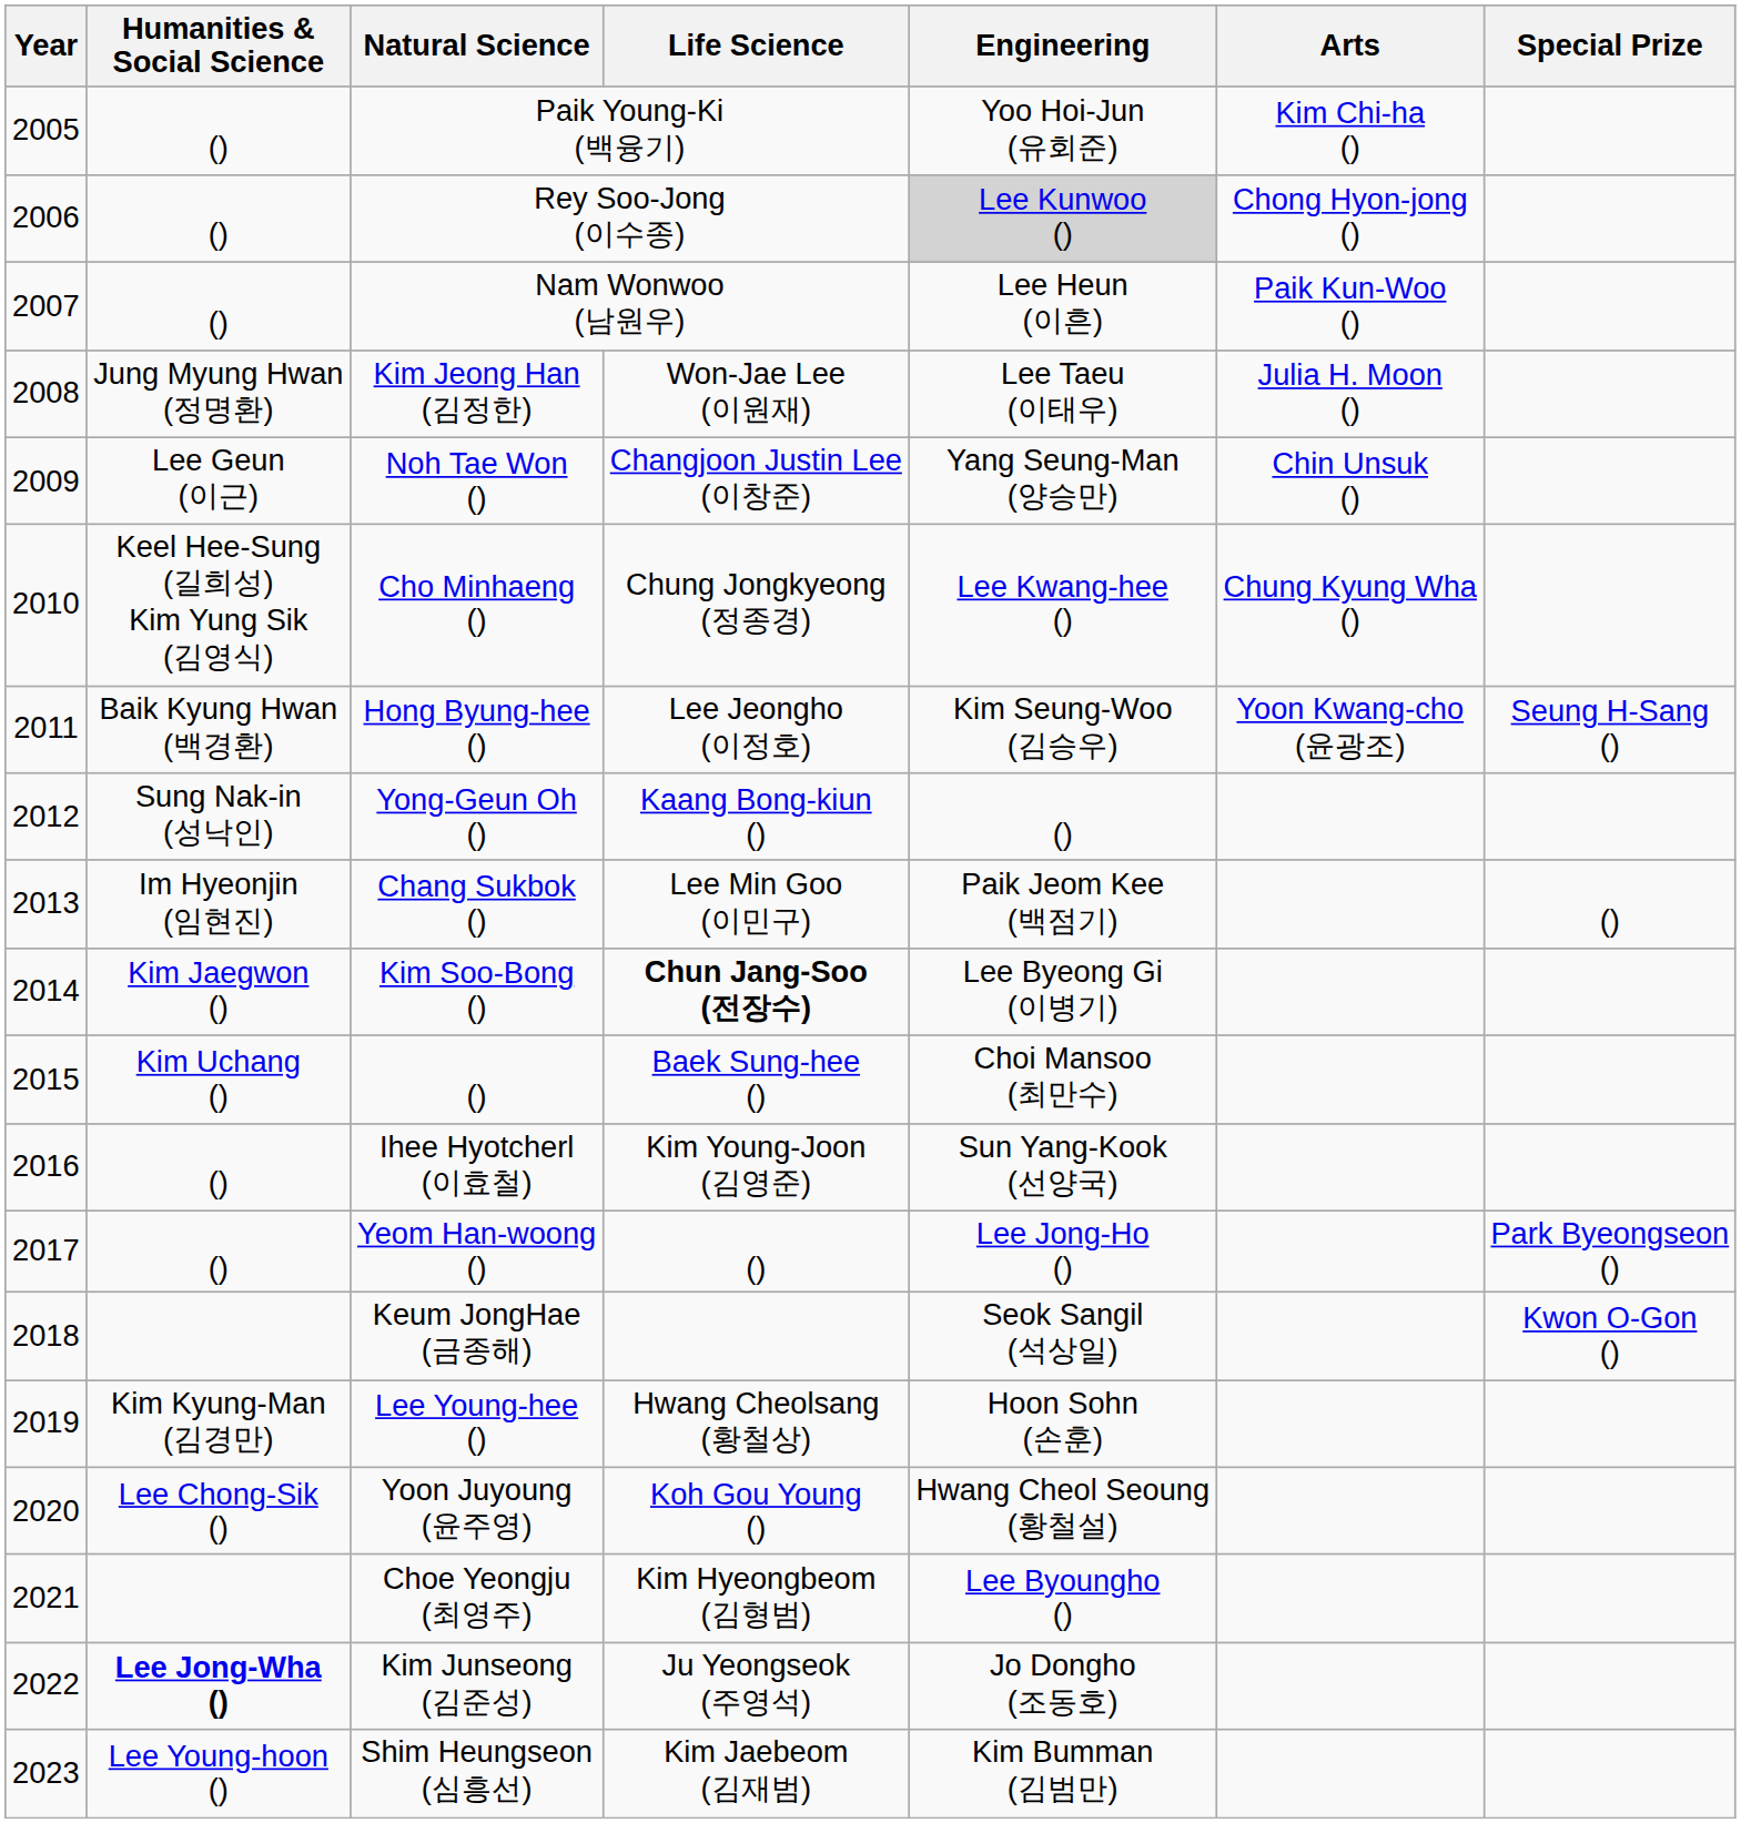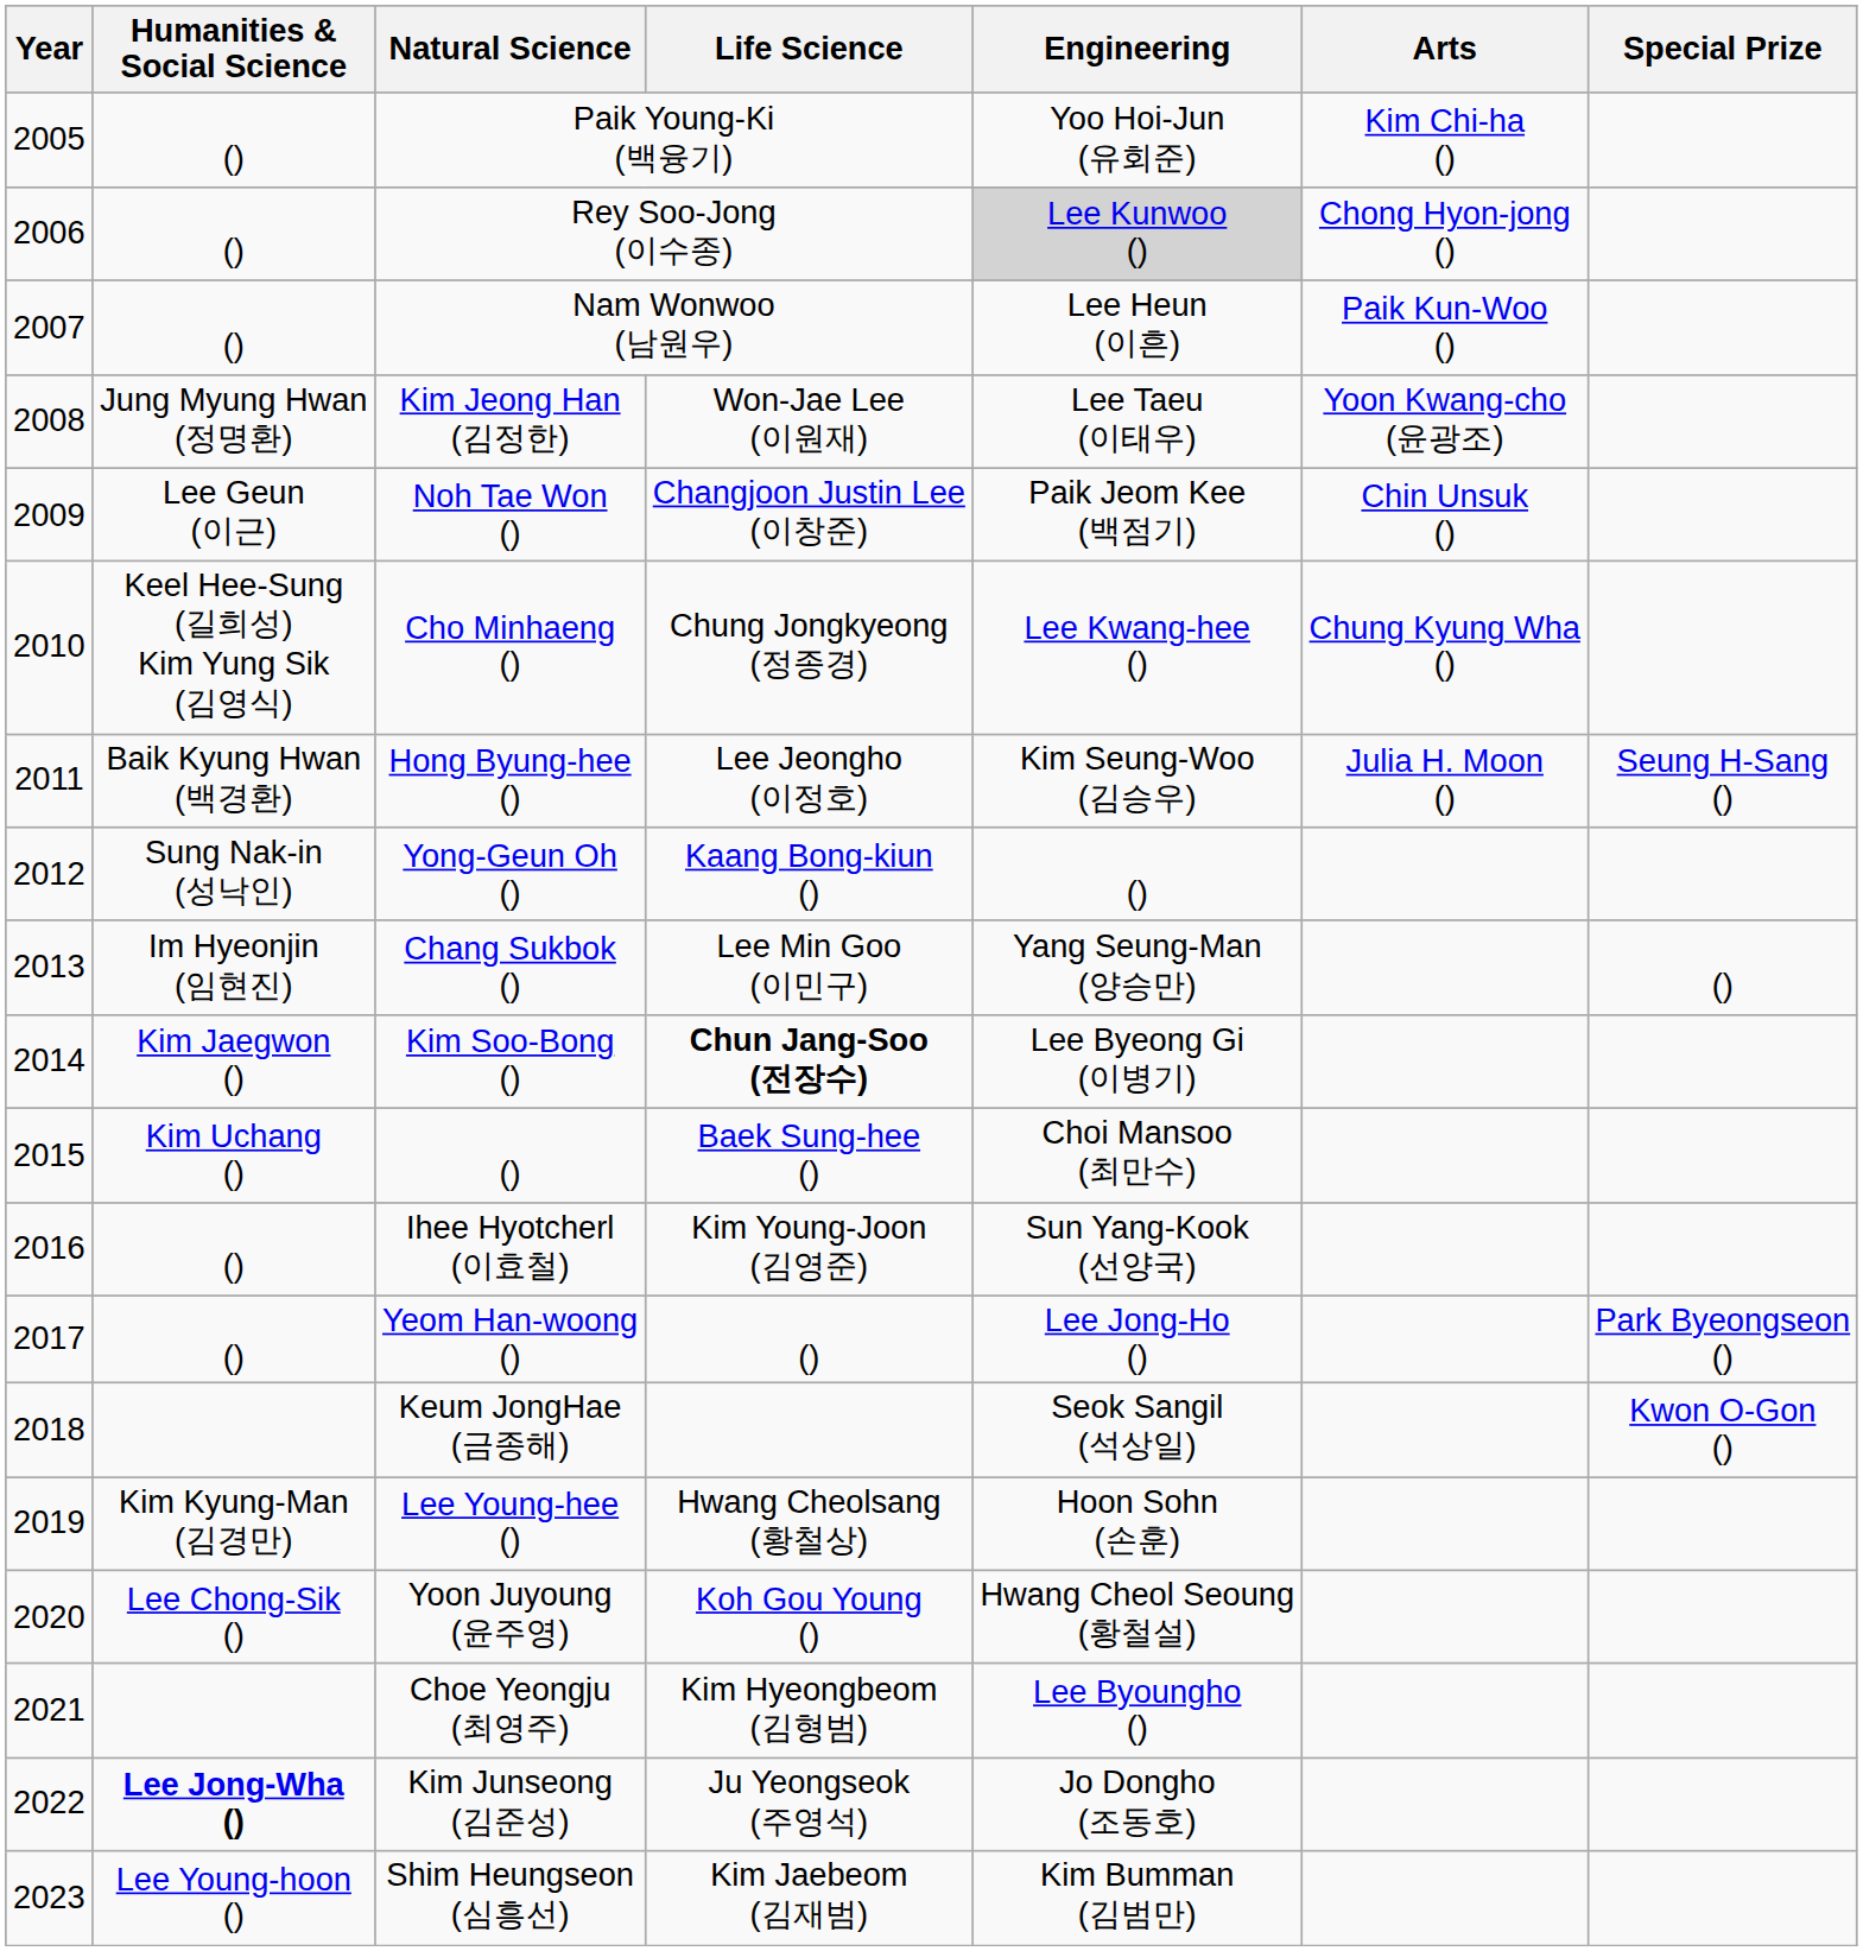Kim Jeong Han (김정한) | Arts: Julia H. Moon () -> Yoon Kwang-cho (윤광조)
Noh Tae Won () | Engineering: Yang Seung-Man (양승만) -> Paik Jeom Kee (백점기)
Hong Byung-hee () | Arts: Yoon Kwang-cho (윤광조) -> Julia H. Moon ()
Chang Sukbok () | Engineering: Paik Jeom Kee (백점기) -> Yang Seung-Man (양승만)
